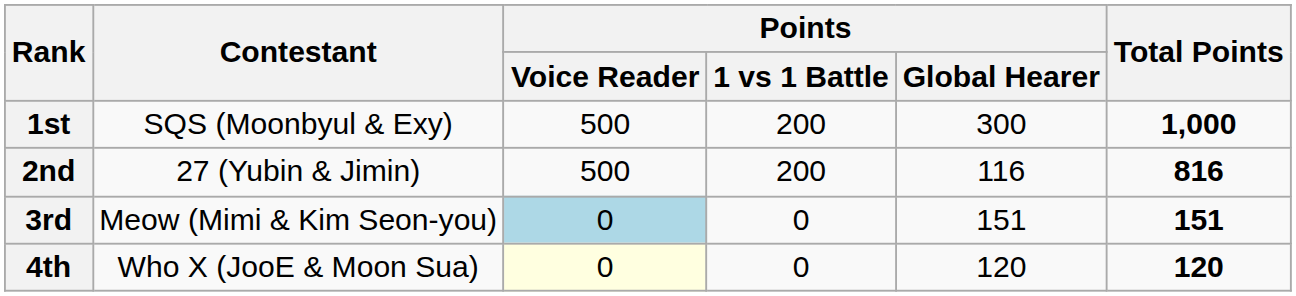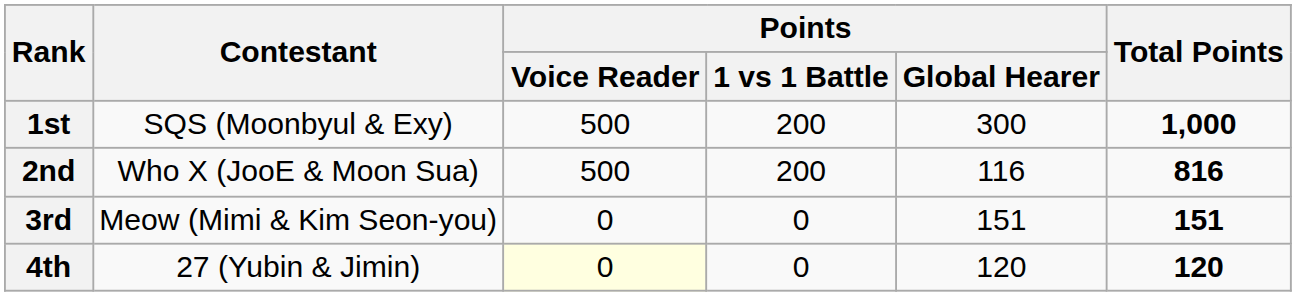2nd | Contestant: 27 (Yubin & Jimin) -> Who X (JooE & Moon Sua)
3rd | Points / Voice Reader: lightblue background -> no background
4th | Contestant: Who X (JooE & Moon Sua) -> 27 (Yubin & Jimin)
